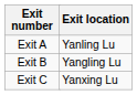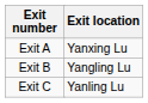Exit A | Exit location: Yanling Lu -> Yanxing Lu
Exit C | Exit location: Yanxing Lu -> Yanling Lu
